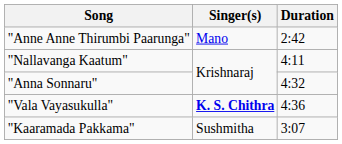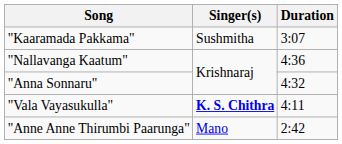rows swapped: "Anne Anne Thirumbi Paarunga" <-> "Kaaramada Pakkama"
"Nallavanga Kaatum" | Duration: 4:11 -> 4:36
"Vala Vayasukulla" | Duration: 4:36 -> 4:11
